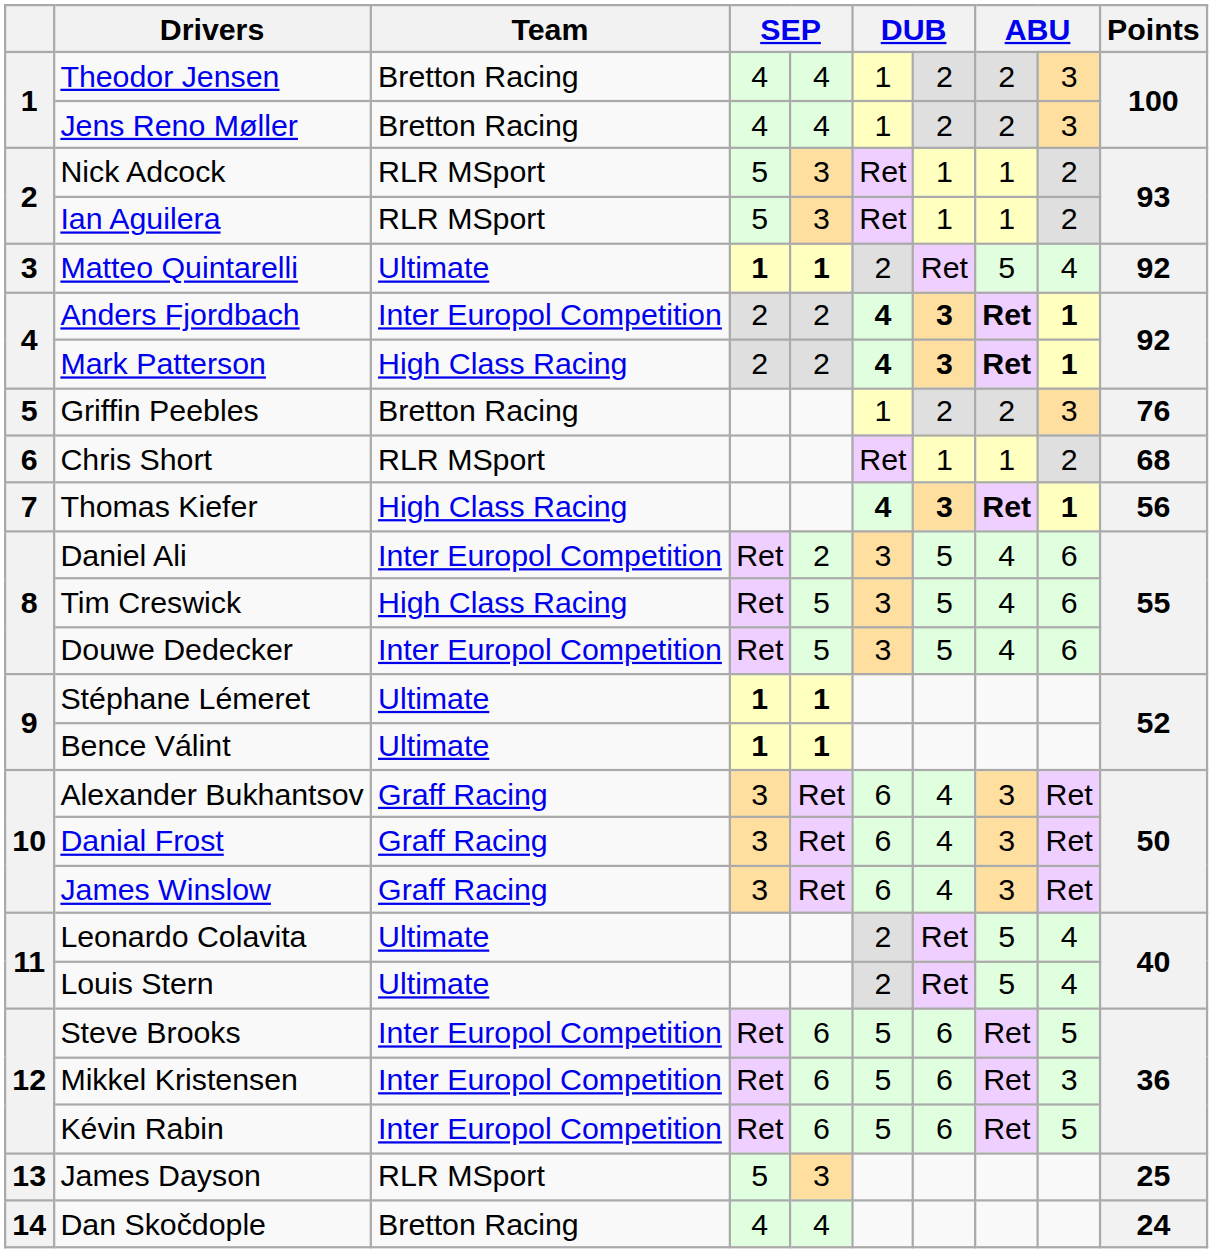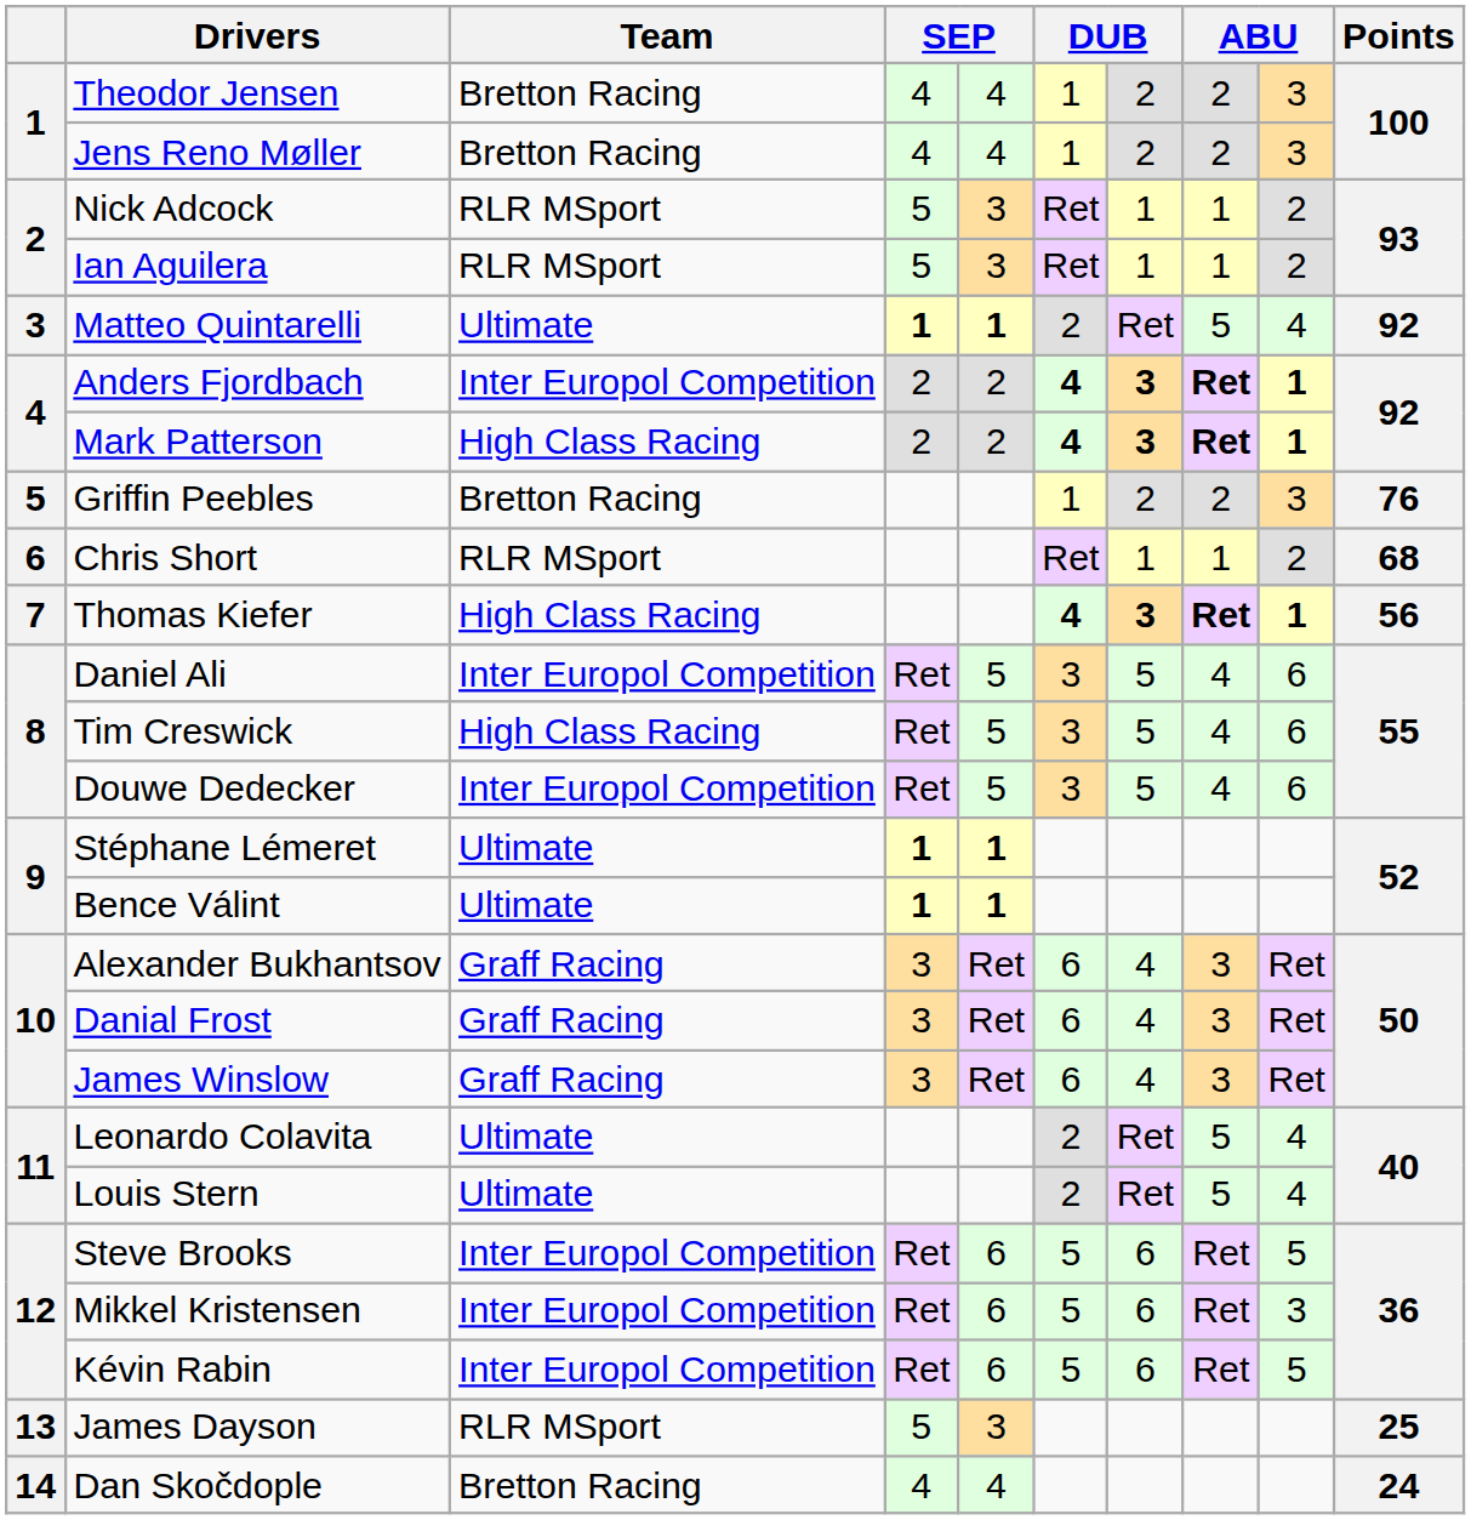Daniel Ali | column 5: 2 -> 5
